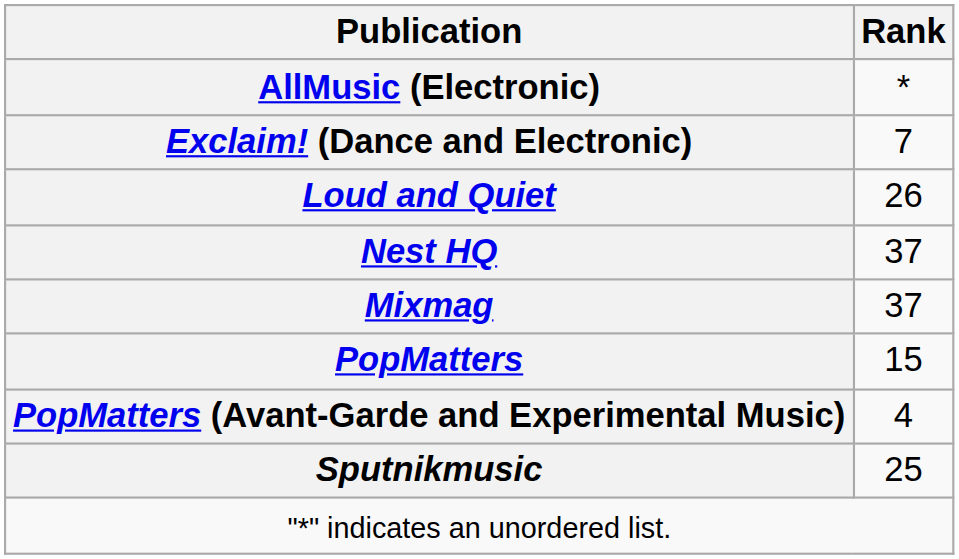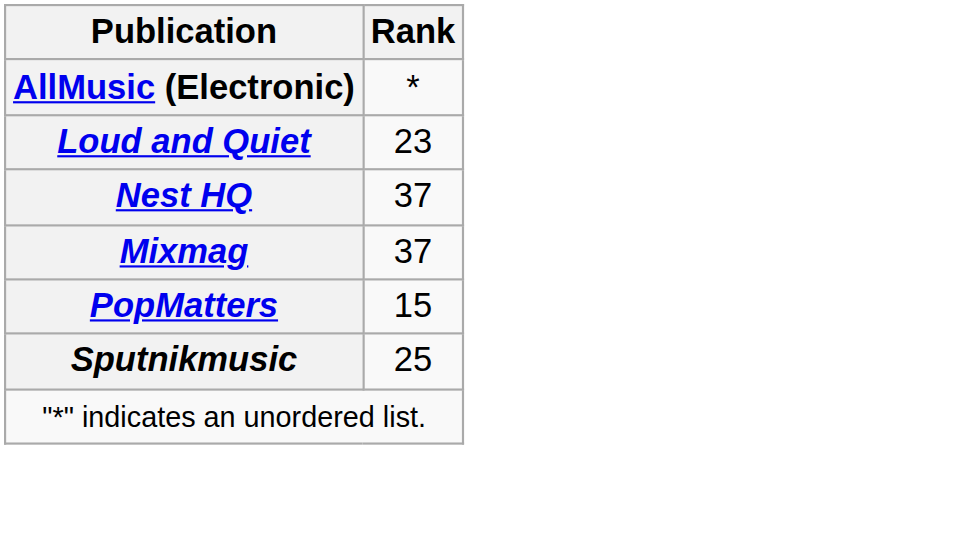- row: Exclaim! (Dance and Electronic) | 7
Loud and Quiet | Rank: 26 -> 23
- row: PopMatters (Avant-Garde and Experimental Music) | 4
